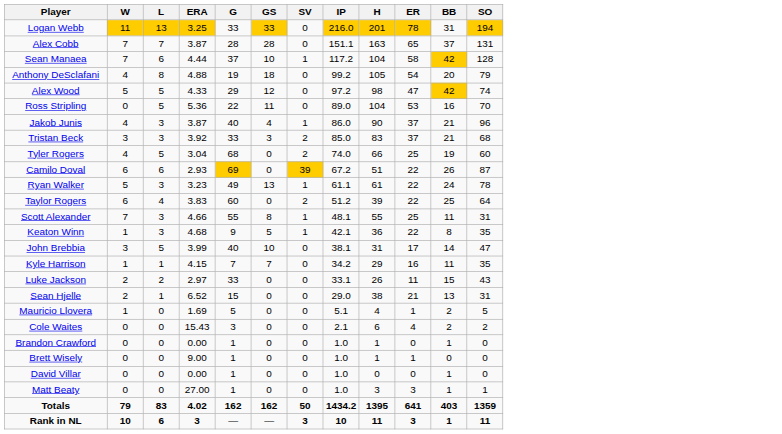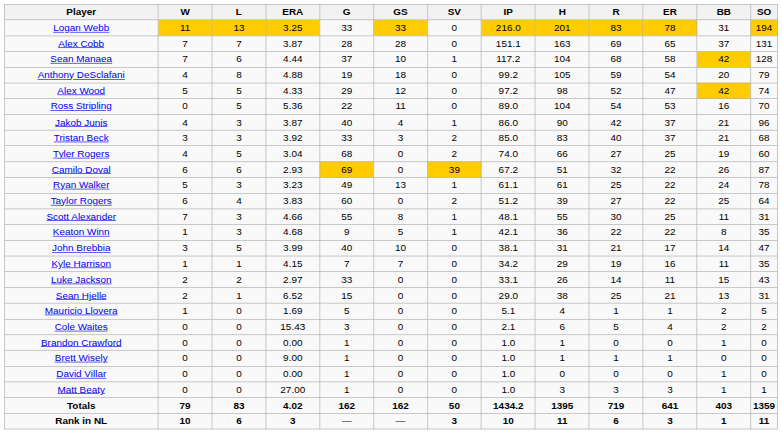+ column: R | 83 | 69 | 68 | 59 | 52 | 54 | 42 | 40 | 27 | 32 | 25 | 27 | 30 | 22 | 21 | 19 | 14 | 25 | 1 | 5 | 0 | 1 | 0 | 3 | 719 | 6
